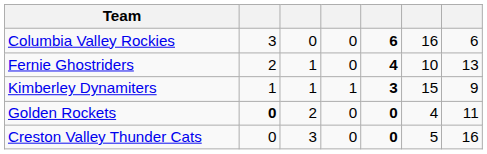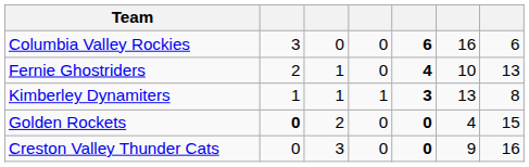Kimberley Dynamiters | column 6: 15 -> 13
Kimberley Dynamiters | column 7: 9 -> 8
Golden Rockets | column 7: 11 -> 15
Creston Valley Thunder Cats | column 6: 5 -> 9
